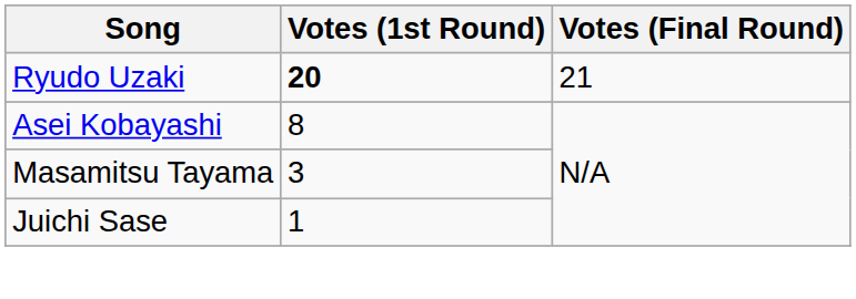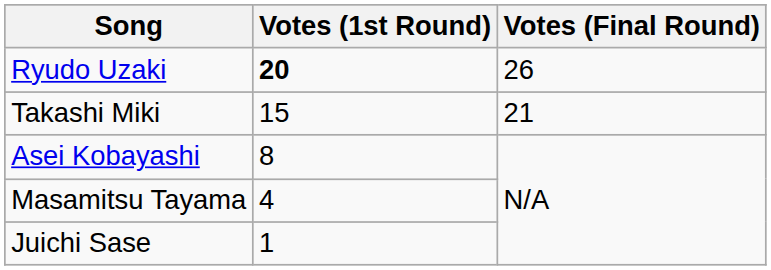Ryudo Uzaki | Votes (Final Round): 21 -> 26
+ row: Takashi Miki | 15 | 21
Masamitsu Tayama | Votes (1st Round): 3 -> 4
